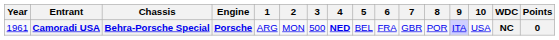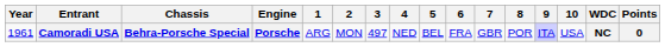Camoradi USA | 3: 500 -> 497
Camoradi USA | 4: bold -> normal
